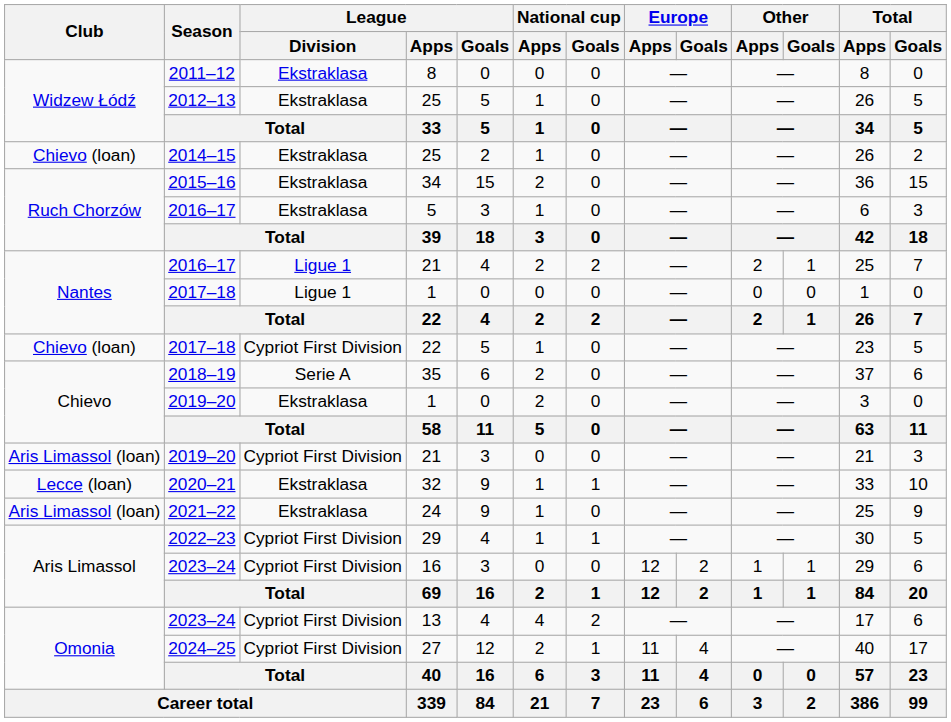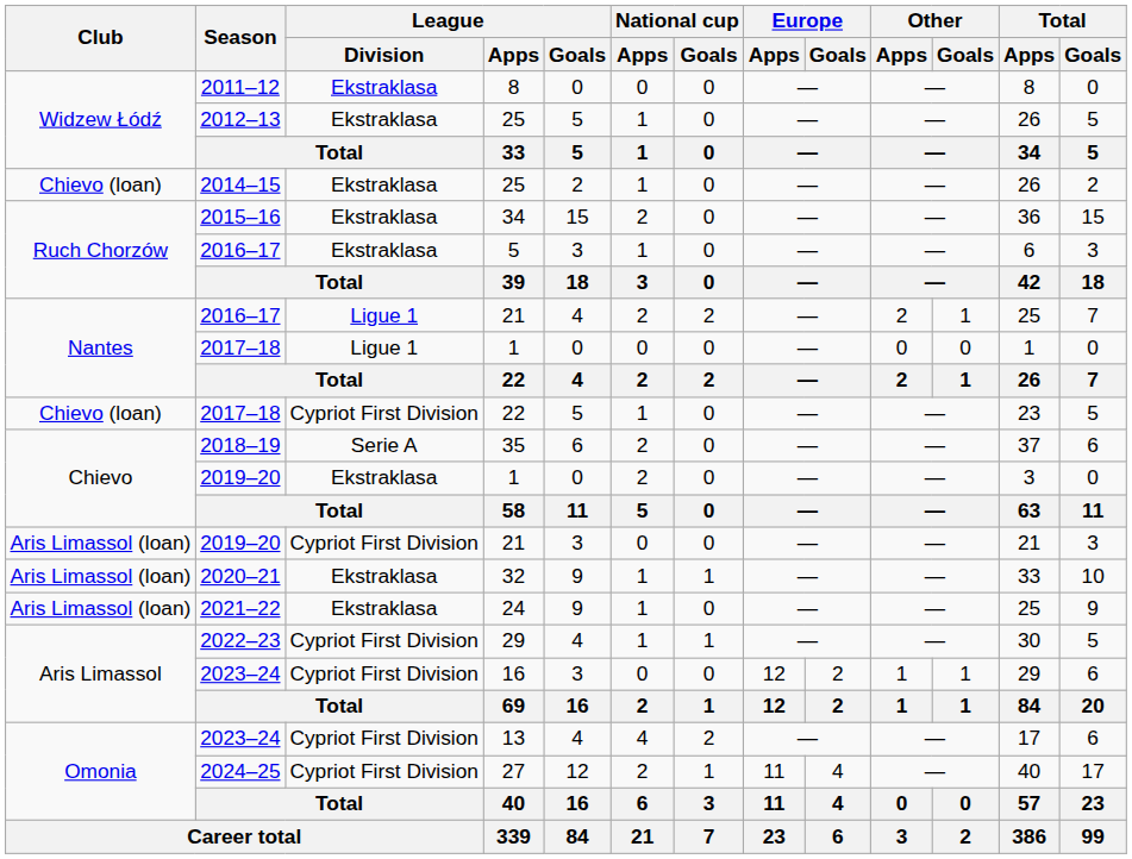32 | Club: Lecce (loan) -> Aris Limassol (loan)
